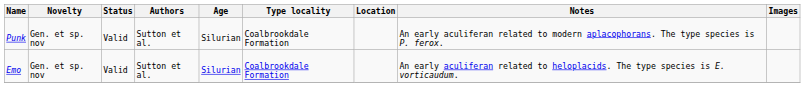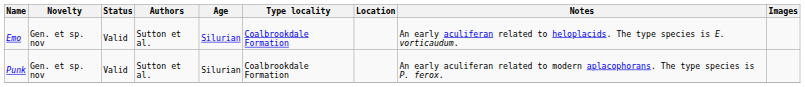rows swapped: Emo <-> Punk
